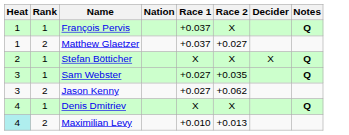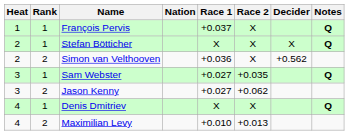- row: 1 | 2 | Matthew Glaetzer | +0.037 | +0.027
+ row: 2 | 2 | Simon van Velthooven | +0.036 | X | +0.562
Maximilian Levy | Heat: paleturquoise background -> no background
